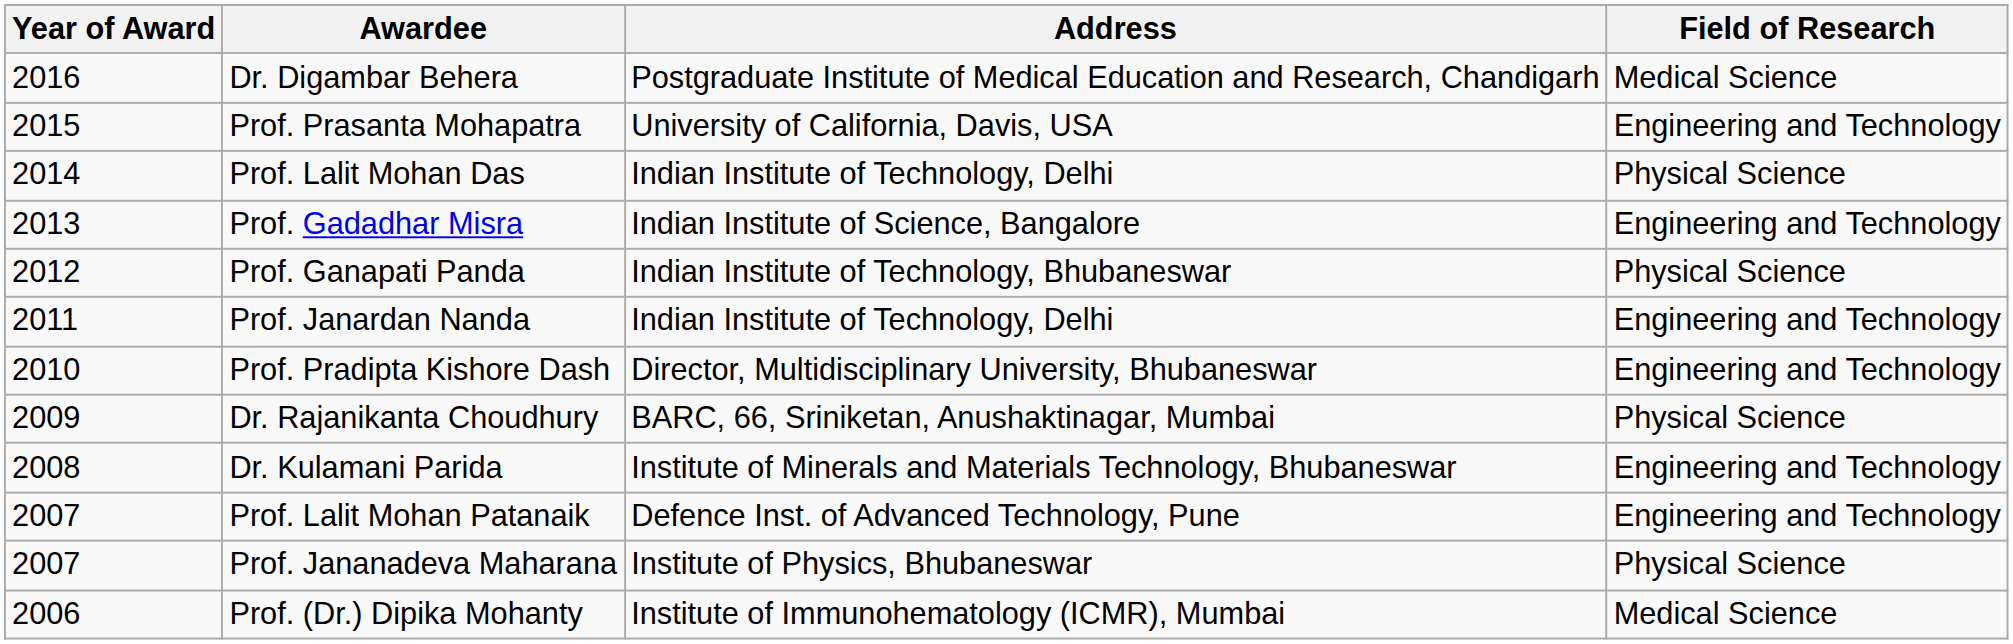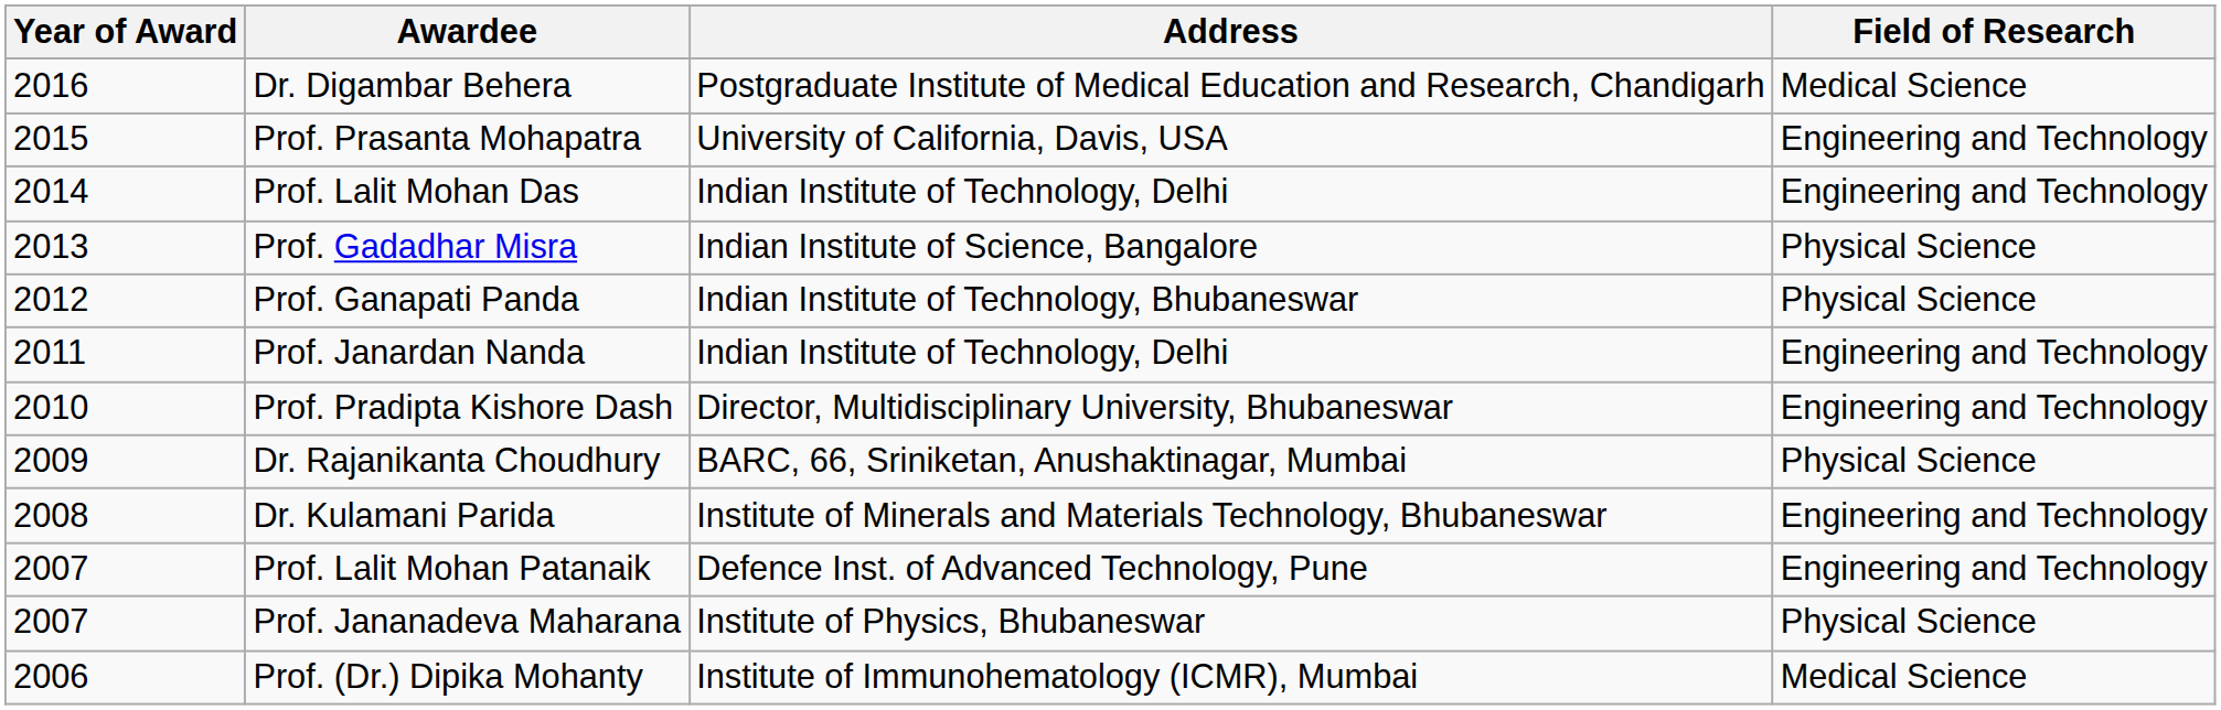Prof. Lalit Mohan Das | Field of Research: Physical Science -> Engineering and Technology
Prof. Gadadhar Misra | Field of Research: Engineering and Technology -> Physical Science
